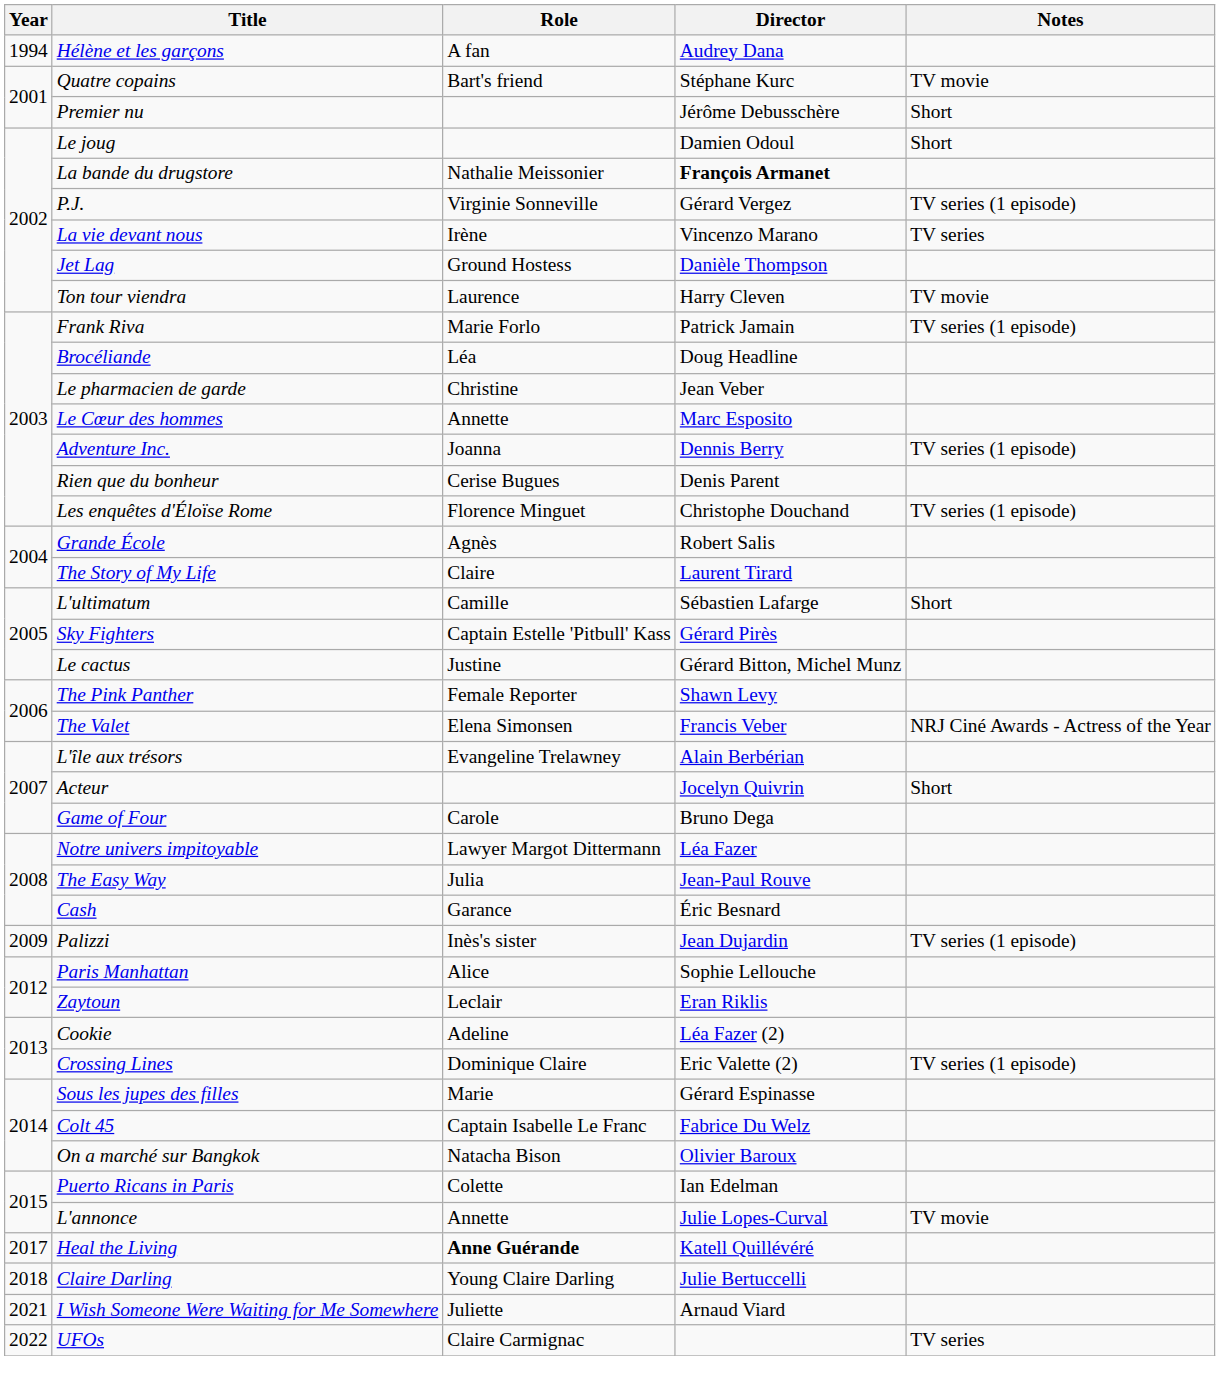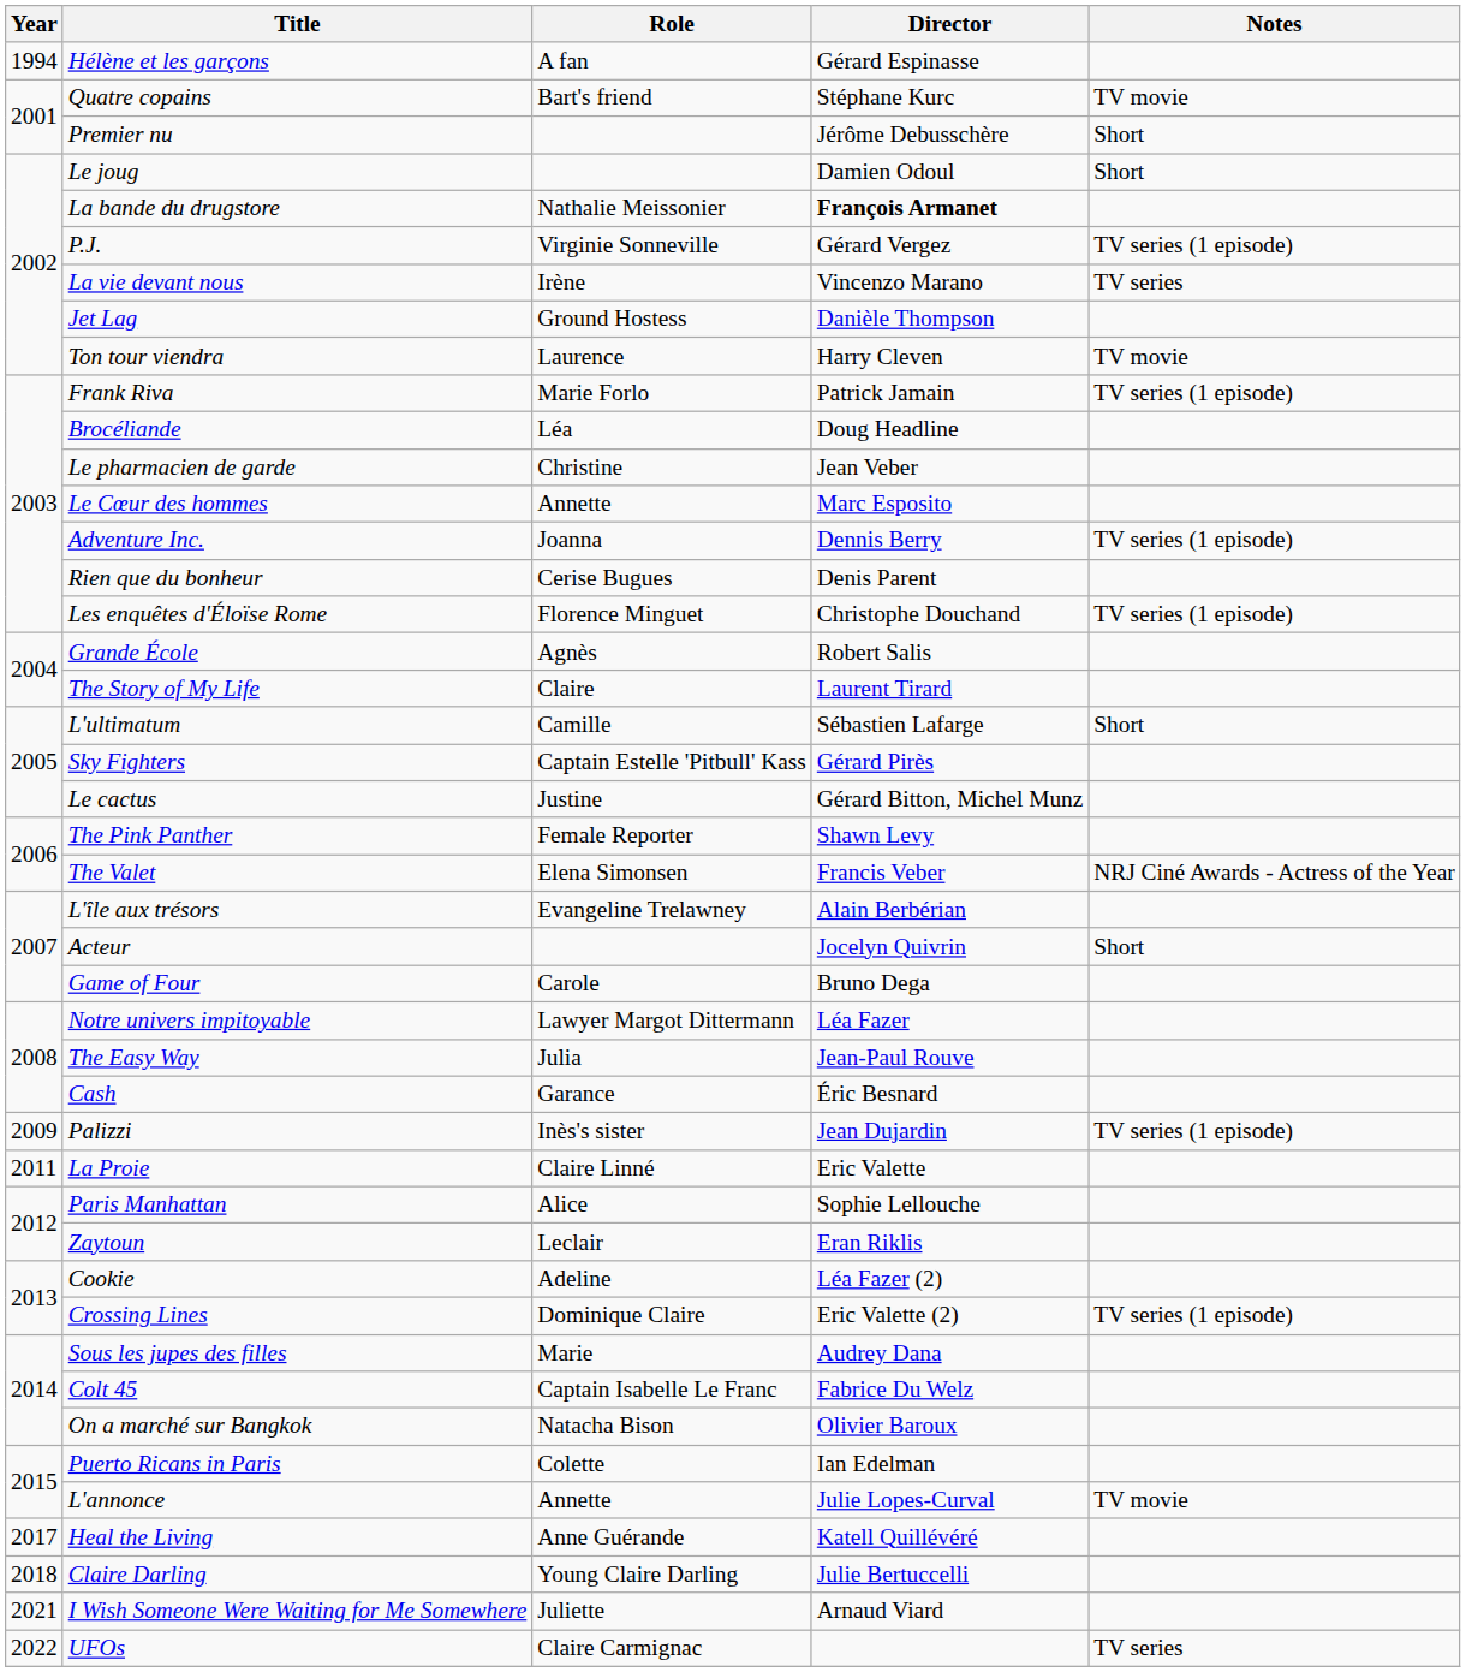Hélène et les garçons | Director: Audrey Dana -> Gérard Espinasse
+ row: 2011 | La Proie | Claire Linné | Eric Valette
Sous les jupes des filles | Director: Gérard Espinasse -> Audrey Dana
Heal the Living | Role: bold -> normal
